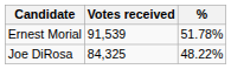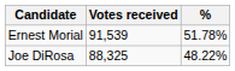Joe DiRosa | Votes received: 84,325 -> 88,325
